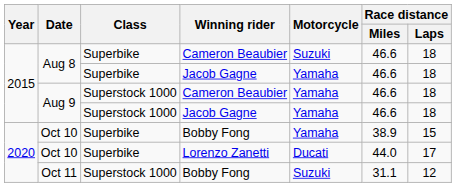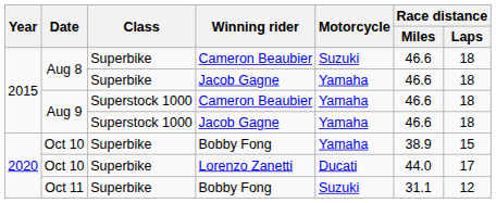Oct 11 | Class: Superstock 1000 -> Superbike
